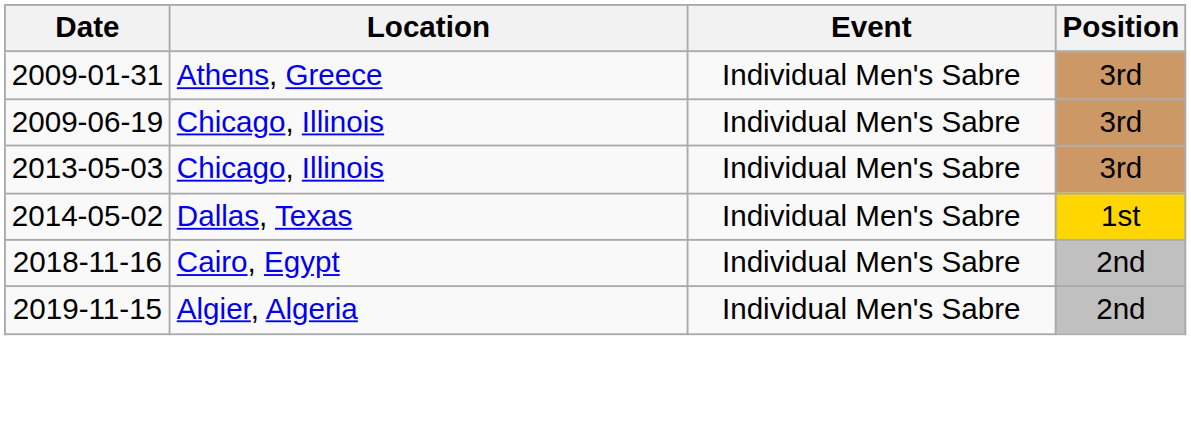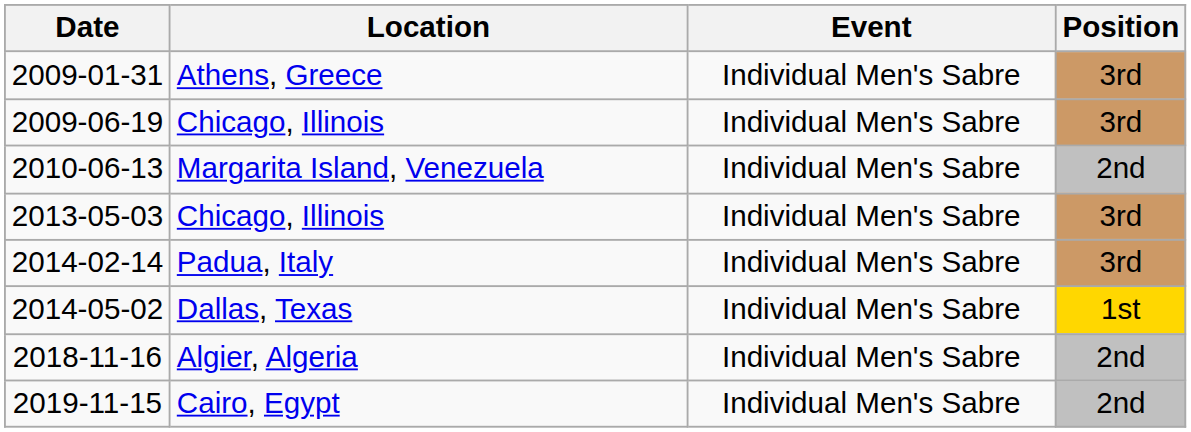+ row: 2010-06-13 | Margarita Island, Venezuela | Individual Men's Sabre | 2nd
+ row: 2014-02-14 | Padua, Italy | Individual Men's Sabre | 3rd
2018-11-16 | Location: Cairo, Egypt -> Algier, Algeria
2019-11-15 | Location: Algier, Algeria -> Cairo, Egypt
